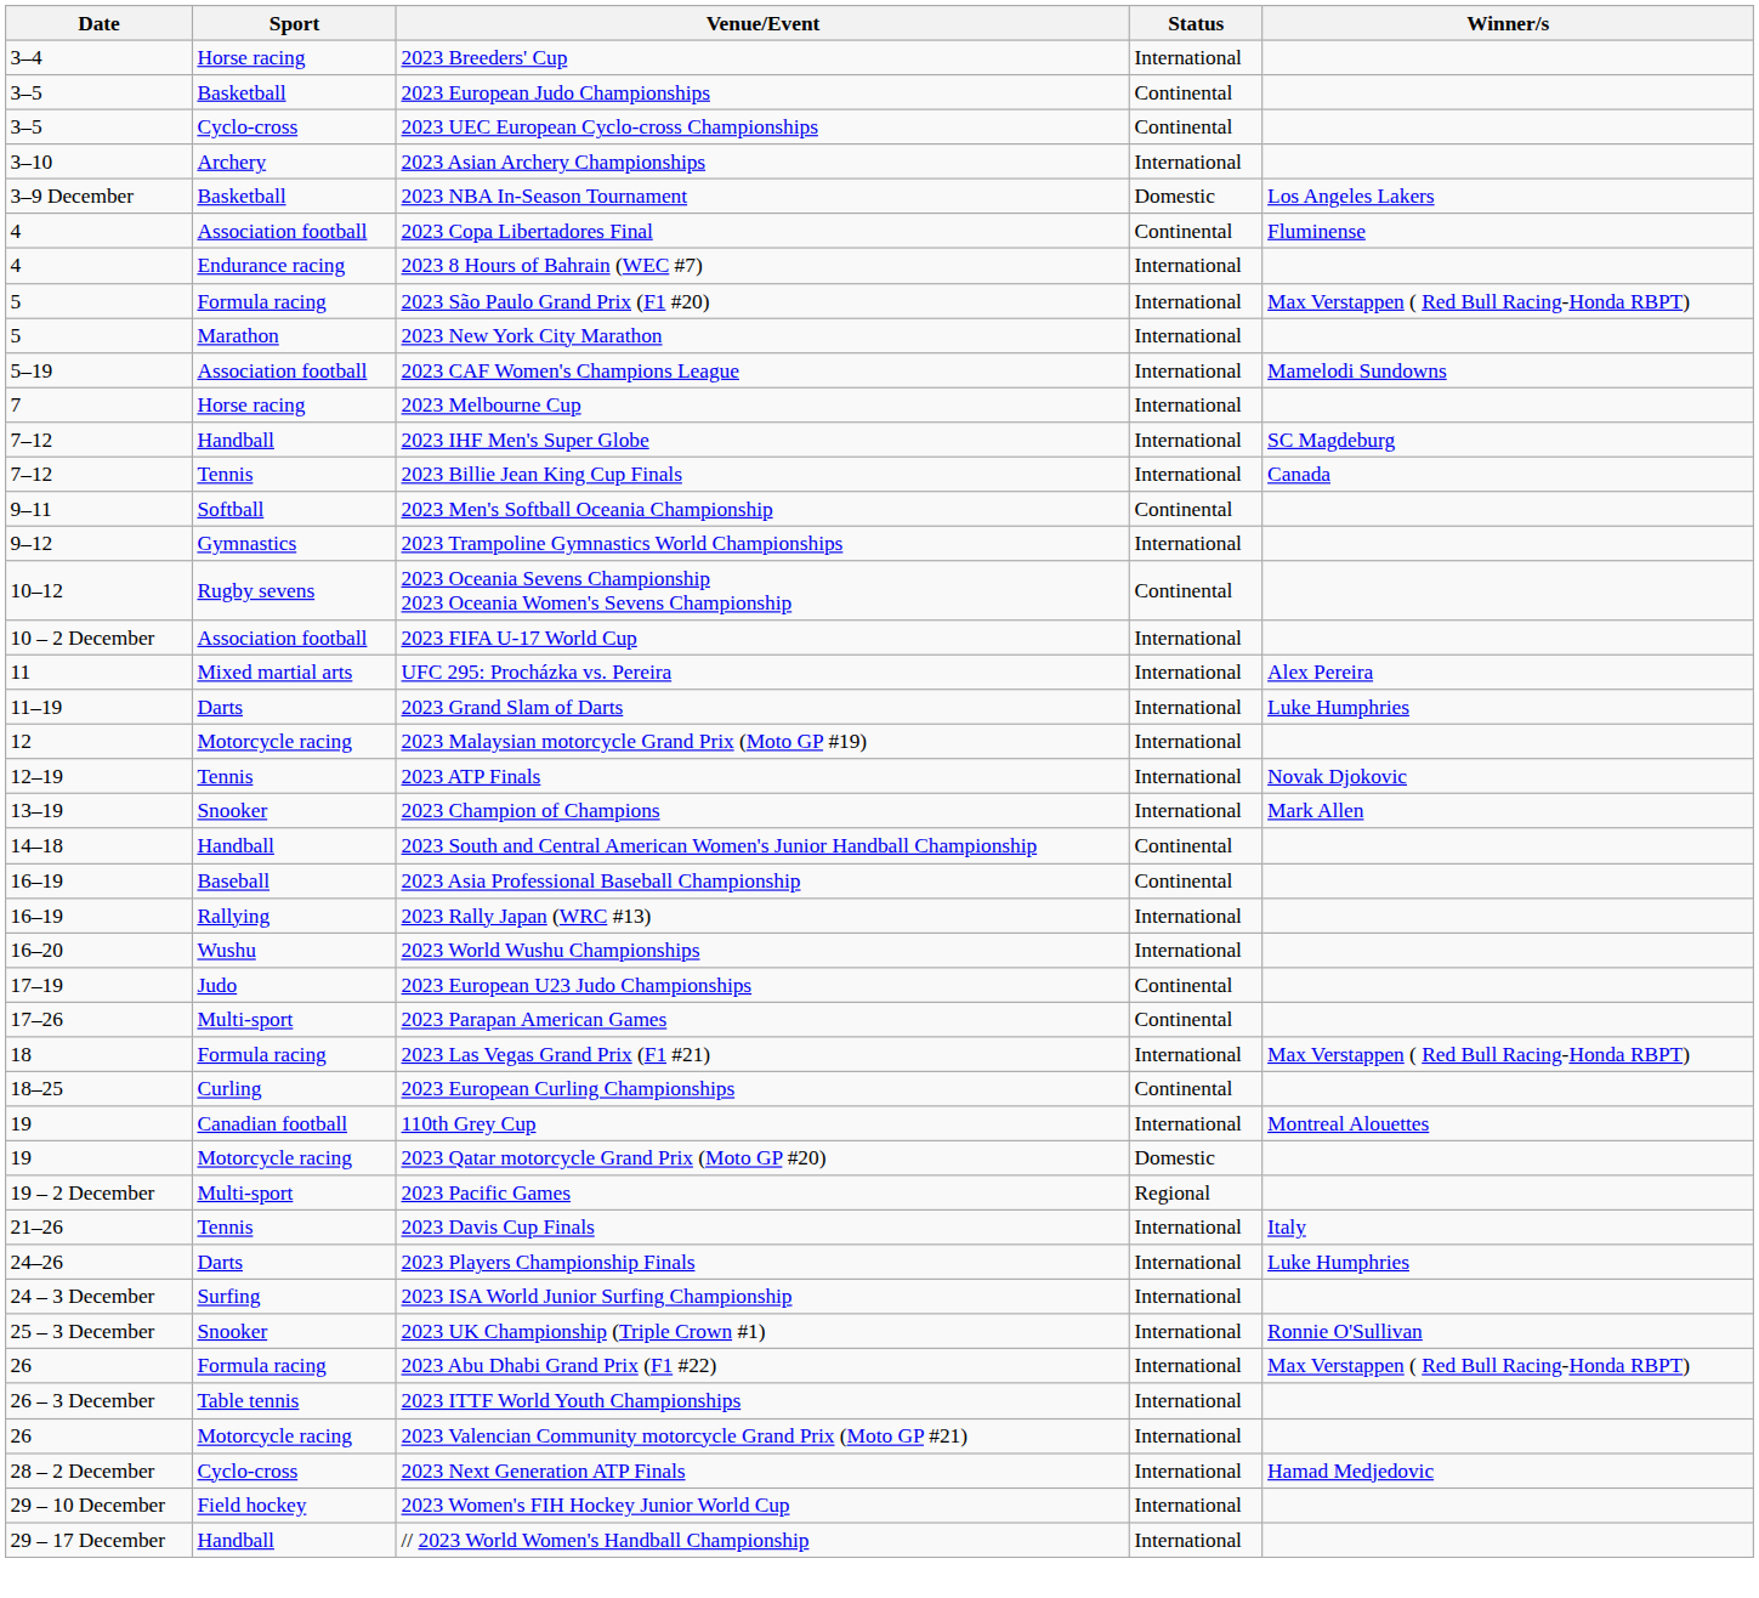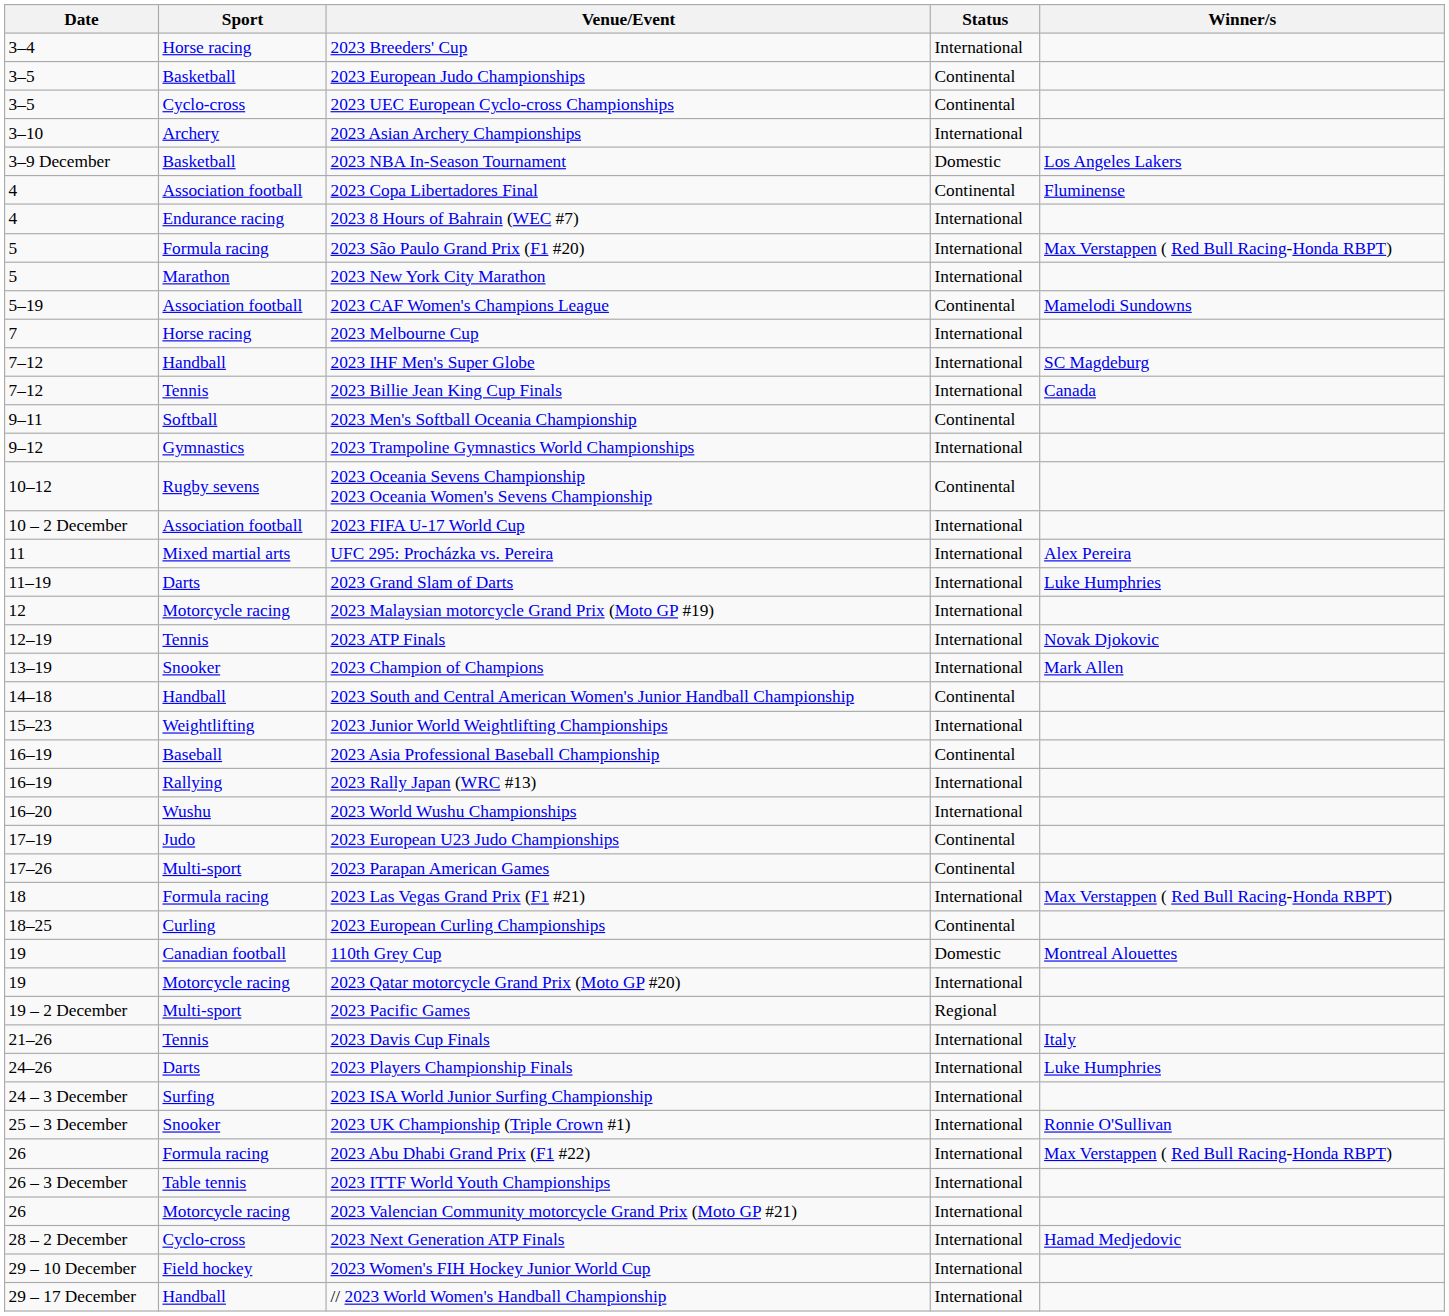2023 CAF Women's Champions League | Status: International -> Continental
+ row: 15–23 | Weightlifting | 2023 Junior World Weightlifting Championships | International
110th Grey Cup | Status: International -> Domestic
2023 Qatar motorcycle Grand Prix (Moto GP #20) | Status: Domestic -> International
